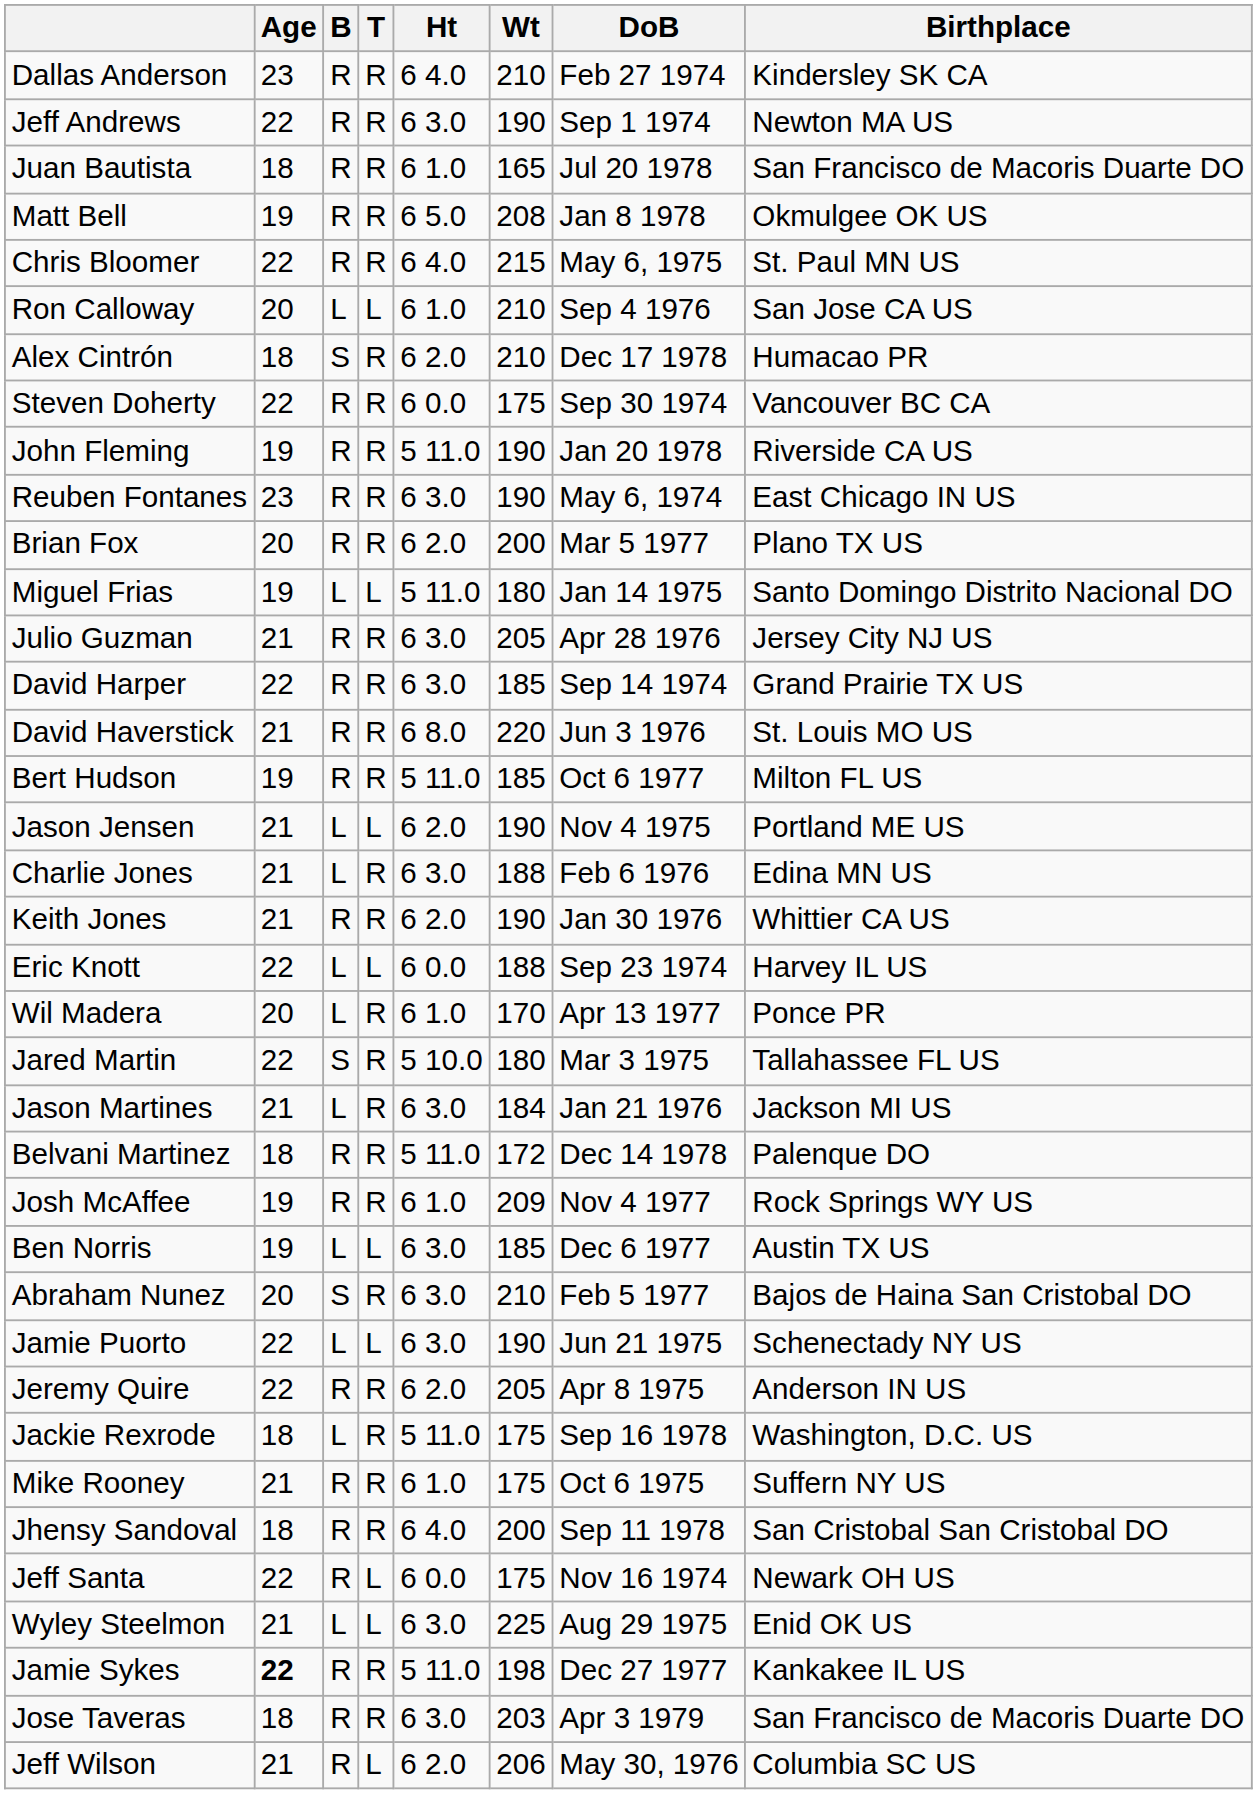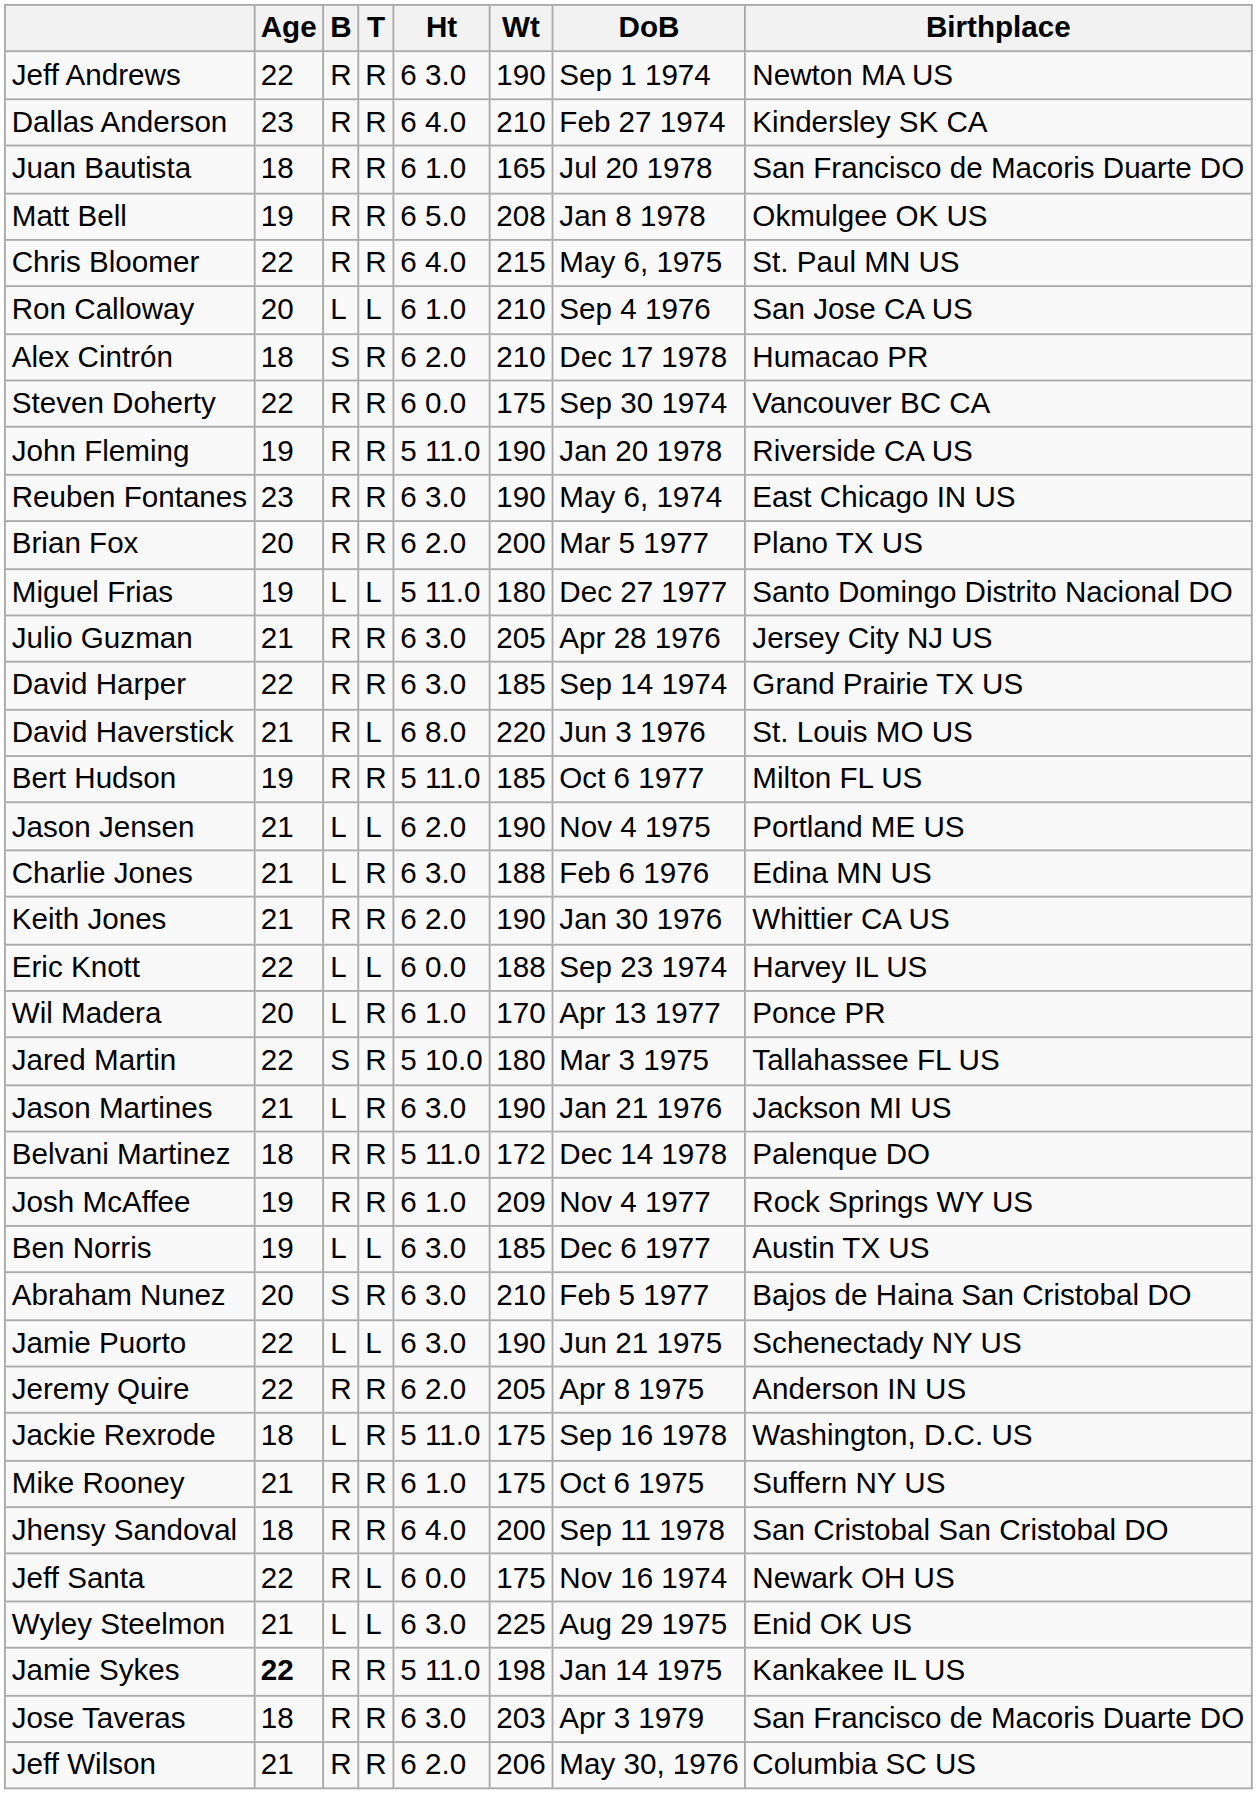rows swapped: Dallas Anderson <-> Jeff Andrews
Miguel Frias | DoB: Jan 14 1975 -> Dec 27 1977
David Haverstick | T: R -> L
Jason Martines | Wt: 184 -> 190
Jamie Sykes | DoB: Dec 27 1977 -> Jan 14 1975
Jeff Wilson | T: L -> R
